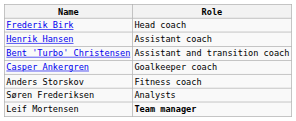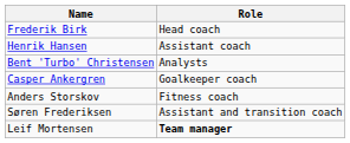Bent 'Turbo' Christensen | Role: Assistant and transition coach -> Analysts
Søren Frederiksen | Role: Analysts -> Assistant and transition coach
